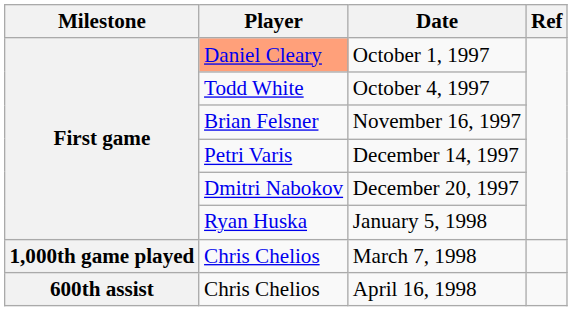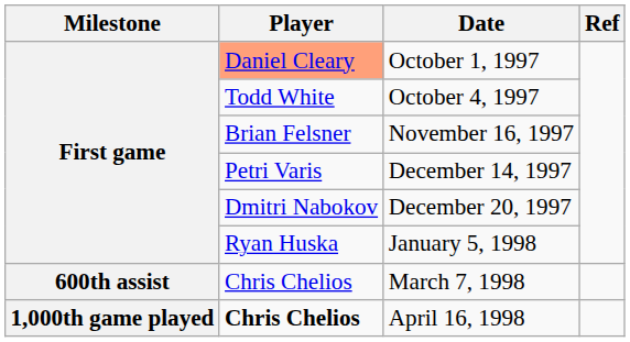March 7, 1998 | Milestone: 1,000th game played -> 600th assist
April 16, 1998 | Milestone: 600th assist -> 1,000th game played
April 16, 1998 | Player: normal -> bold
